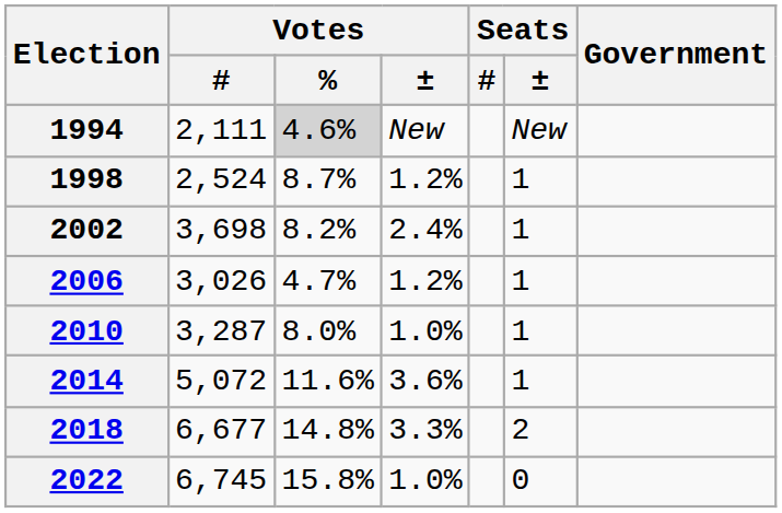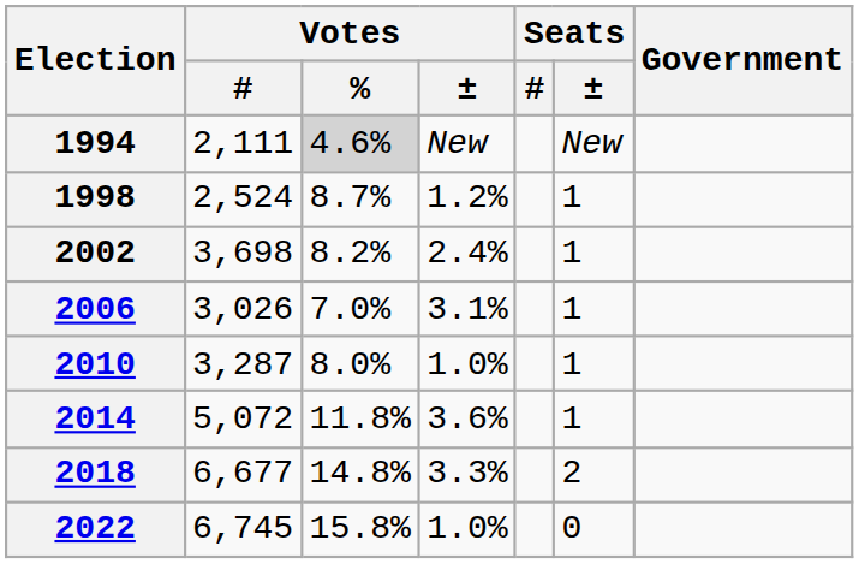2006 | Votes / %: 4.7% -> 7.0%
2006 | Votes / ±: 1.2% -> 3.1%
2014 | Votes / %: 11.6% -> 11.8%
